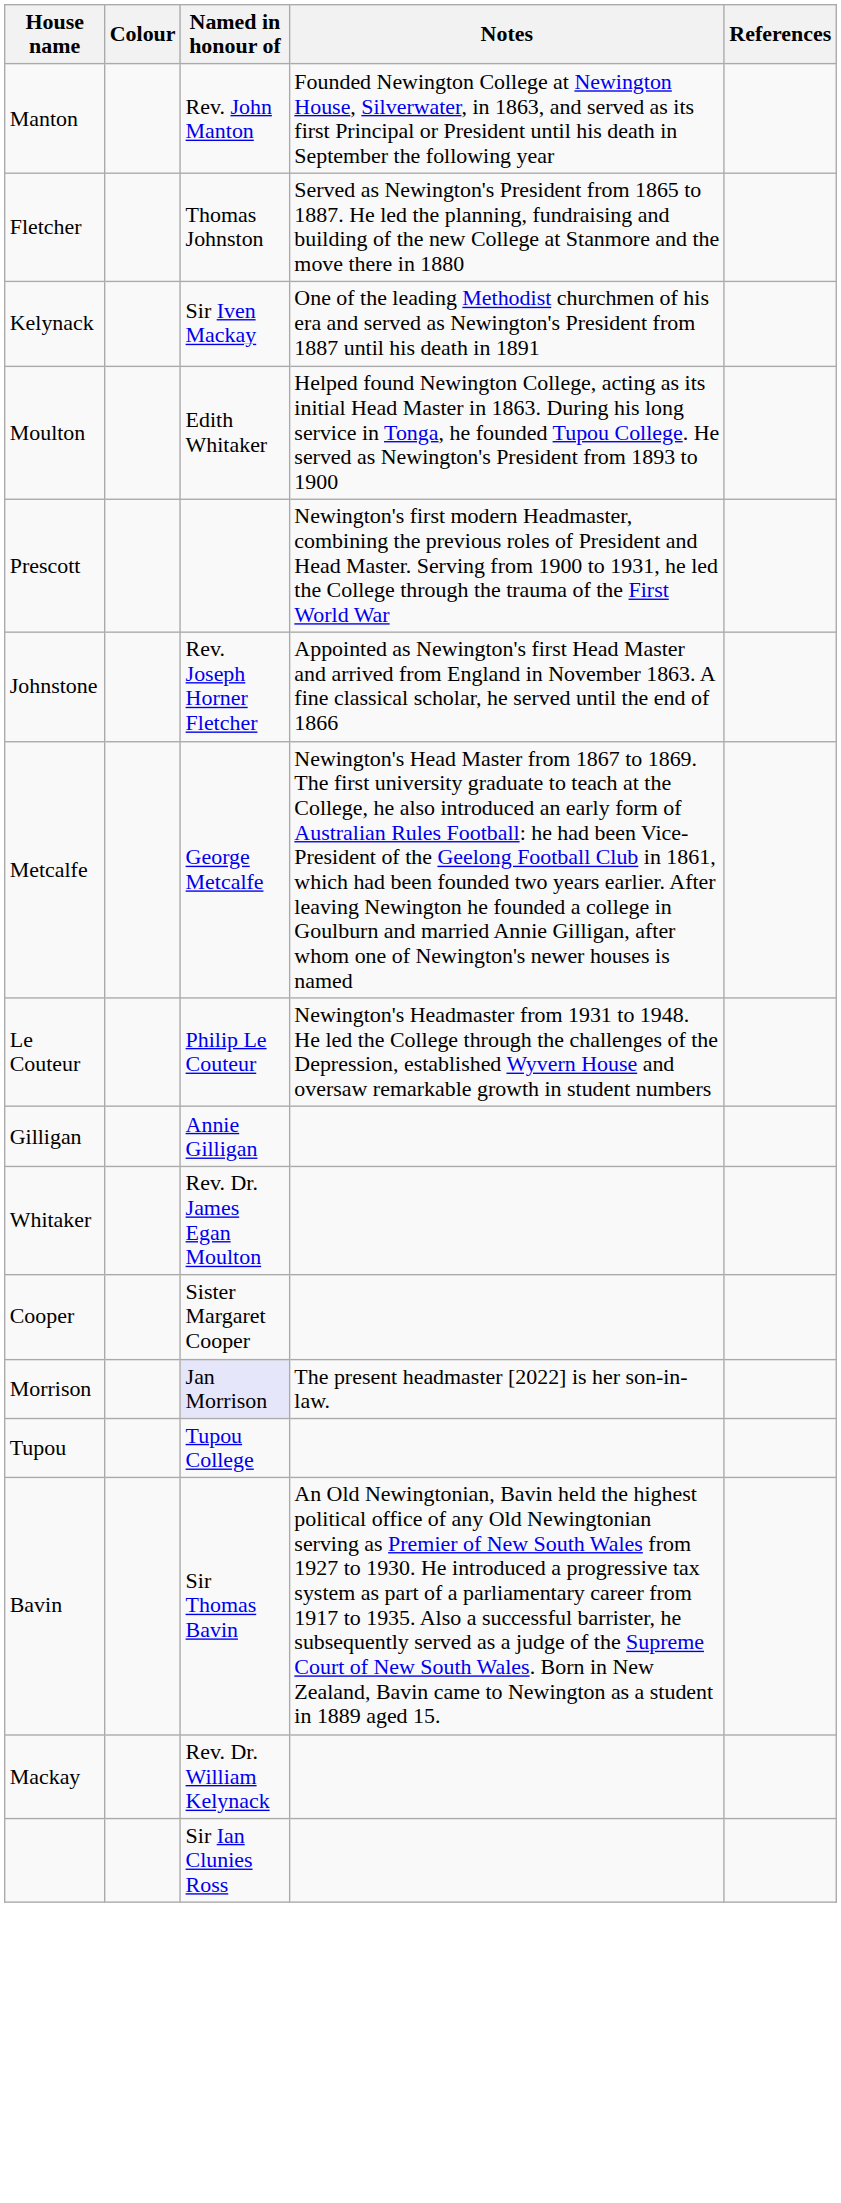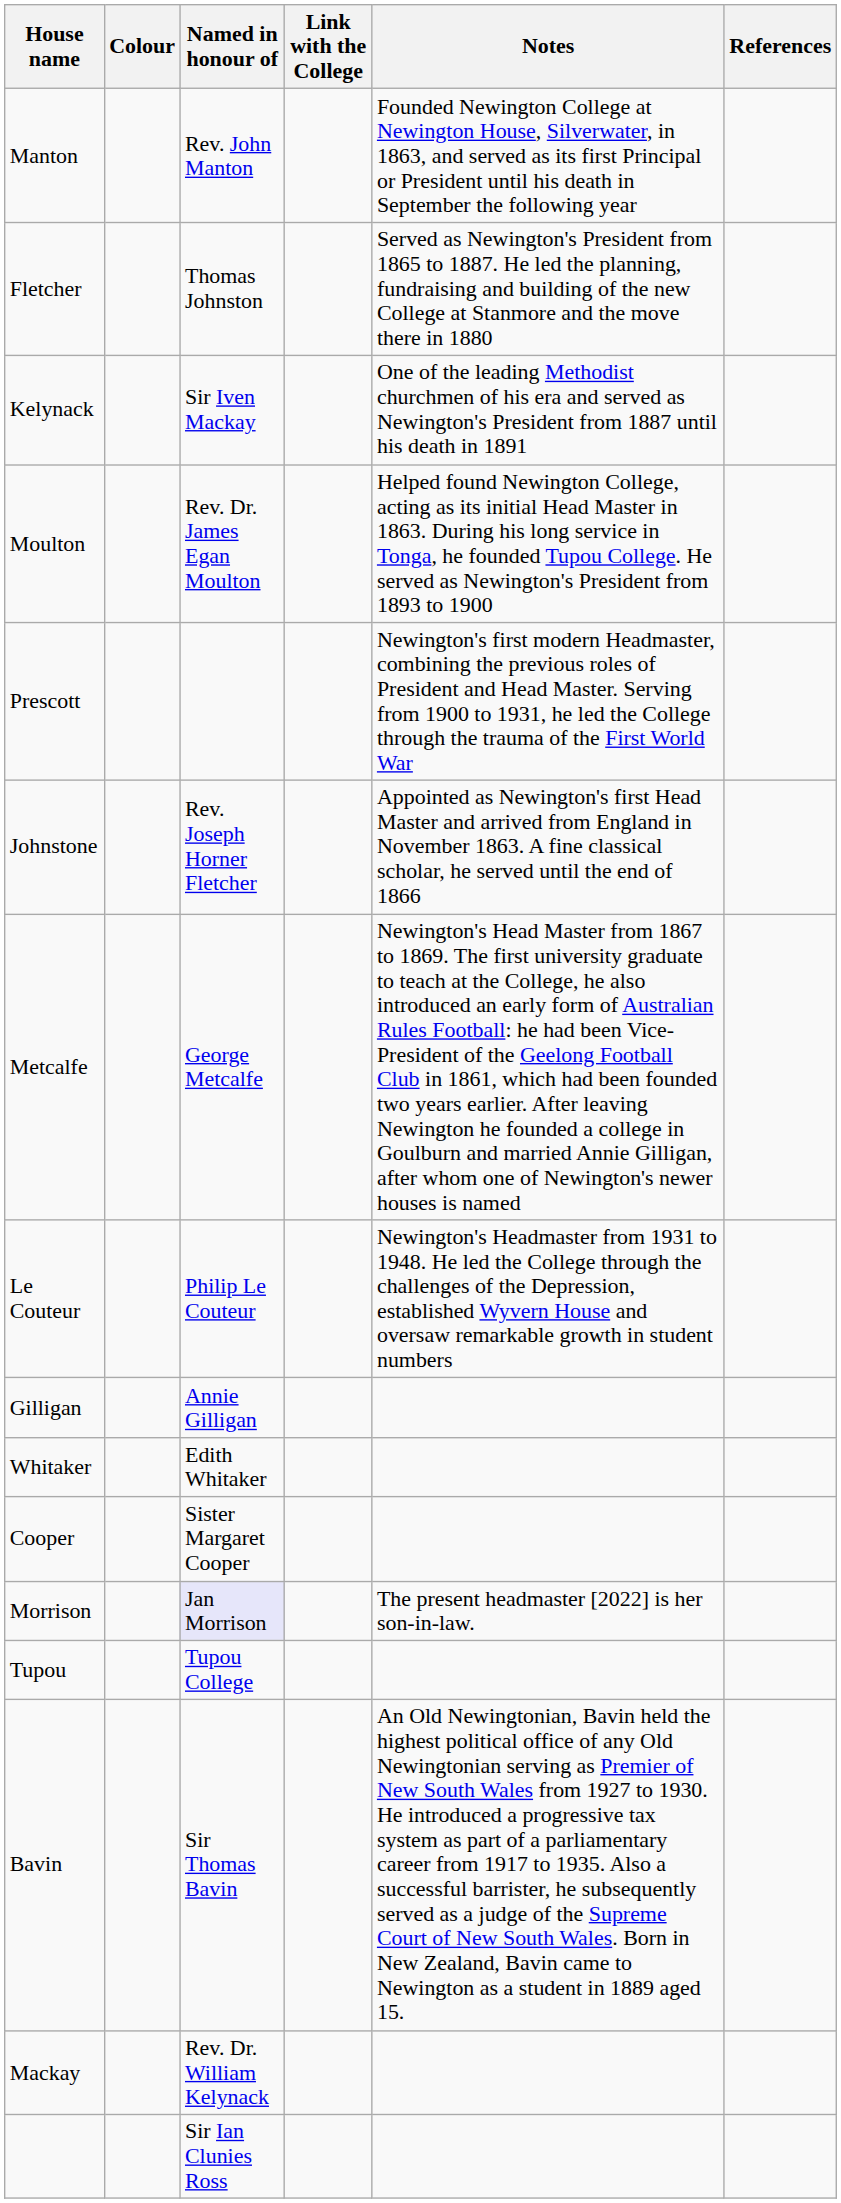+ column: Link with the College
Moulton | Named in honour of: Edith Whitaker -> Rev. Dr. James Egan Moulton
Whitaker | Named in honour of: Rev. Dr. James Egan Moulton -> Edith Whitaker
